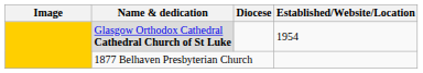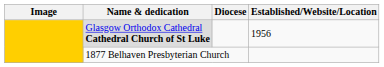Glasgow Orthodox Cathedral Cathedral Church of St Luke | Established/Website/Location: 1954 -> 1956
